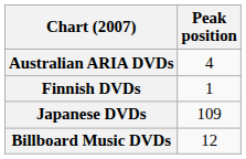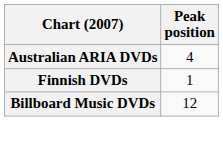- row: Japanese DVDs | 109
